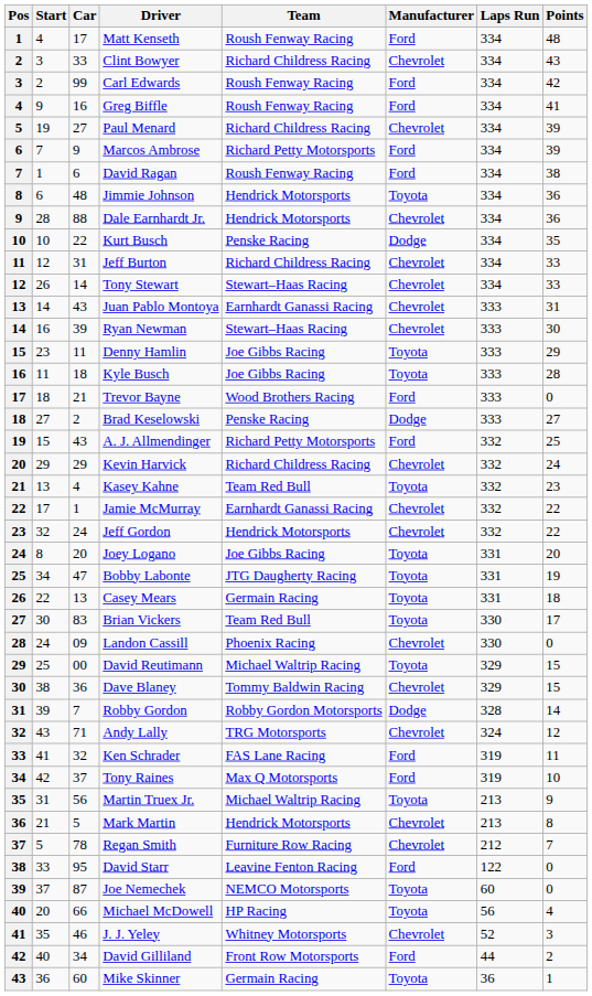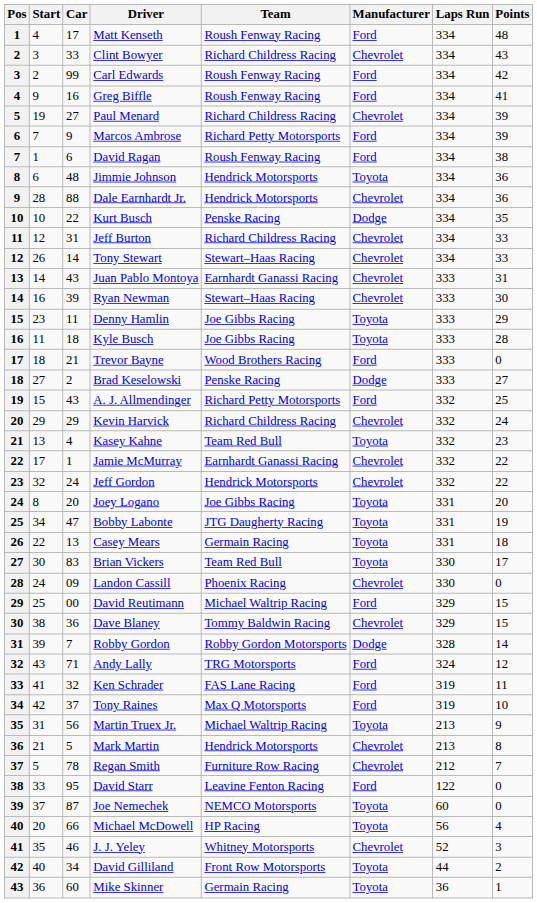David Reutimann | Manufacturer: Toyota -> Ford
Andy Lally | Manufacturer: Chevrolet -> Ford
David Gilliland | Manufacturer: Ford -> Toyota
